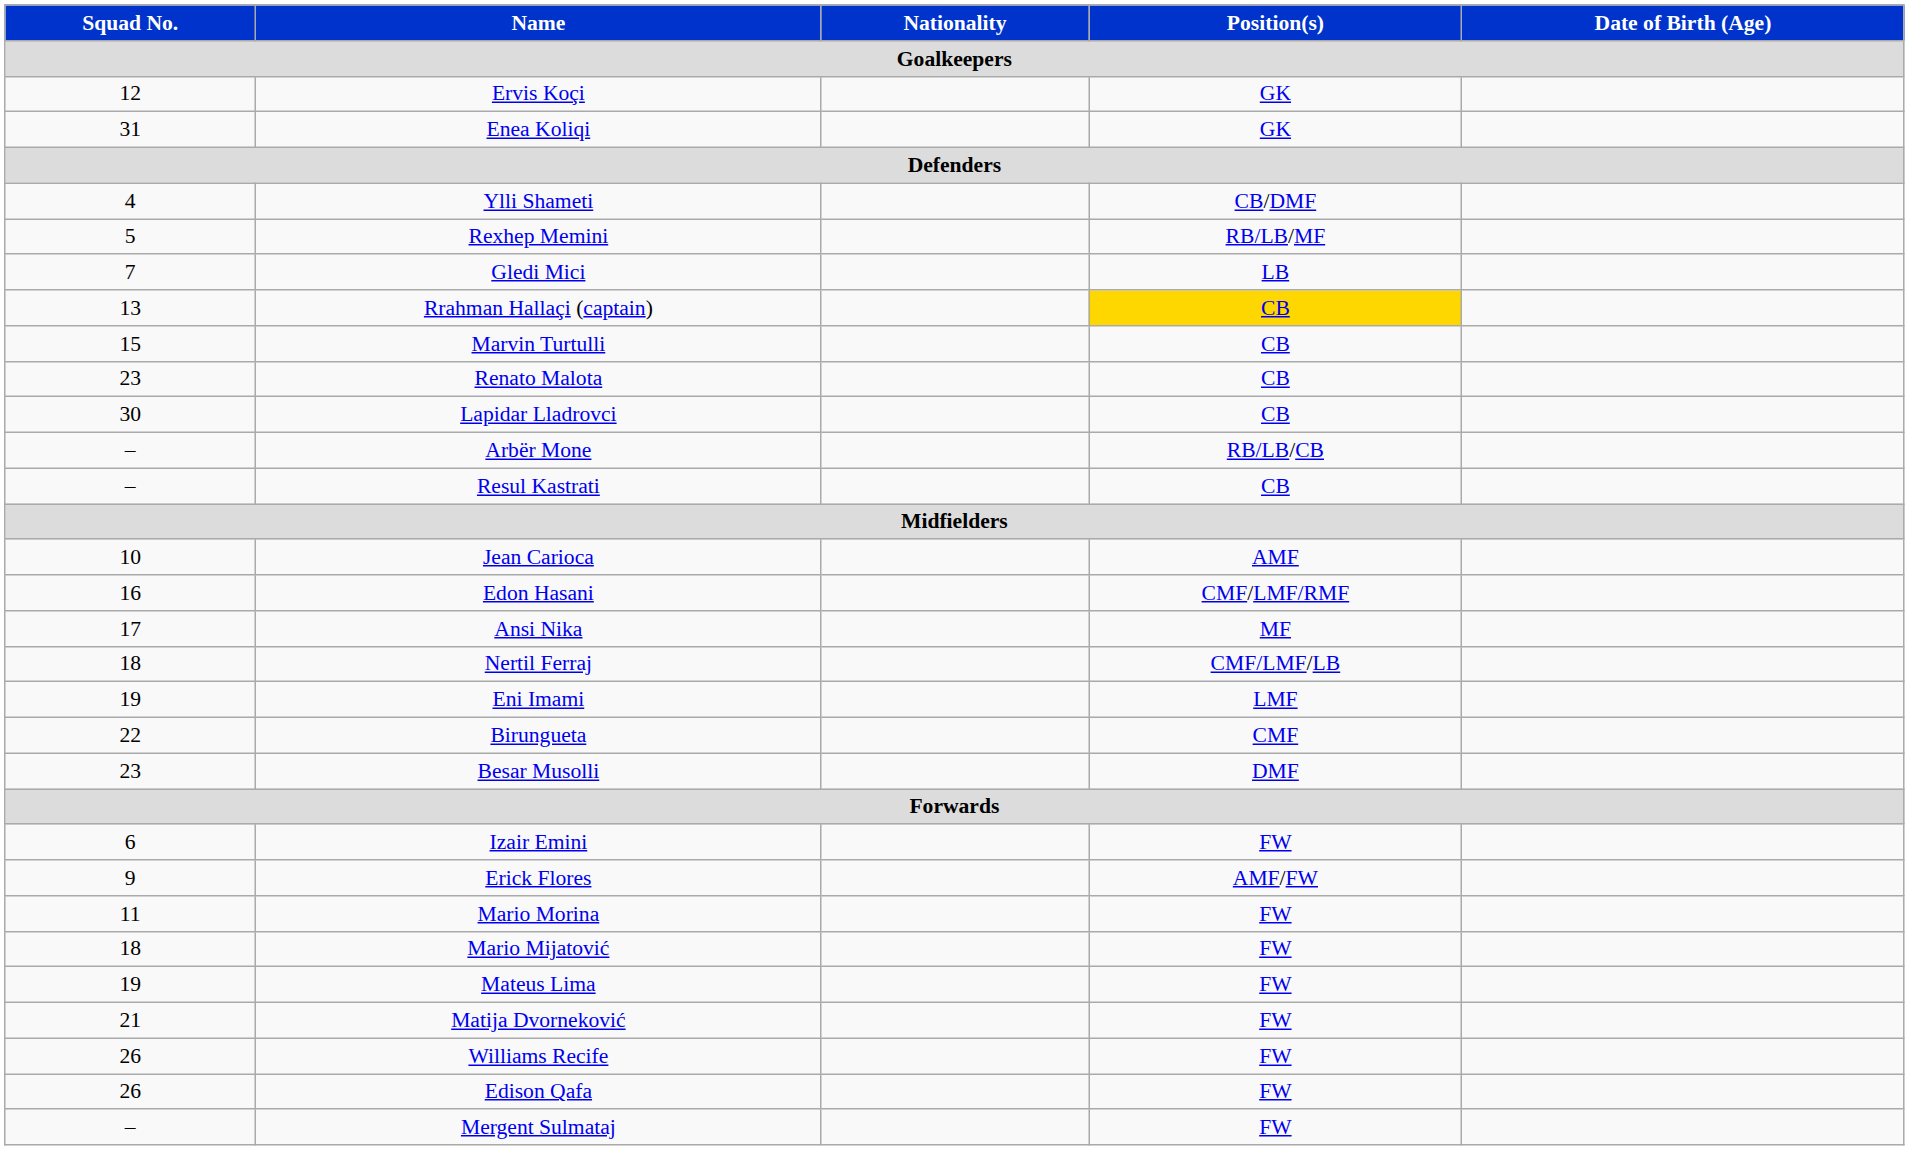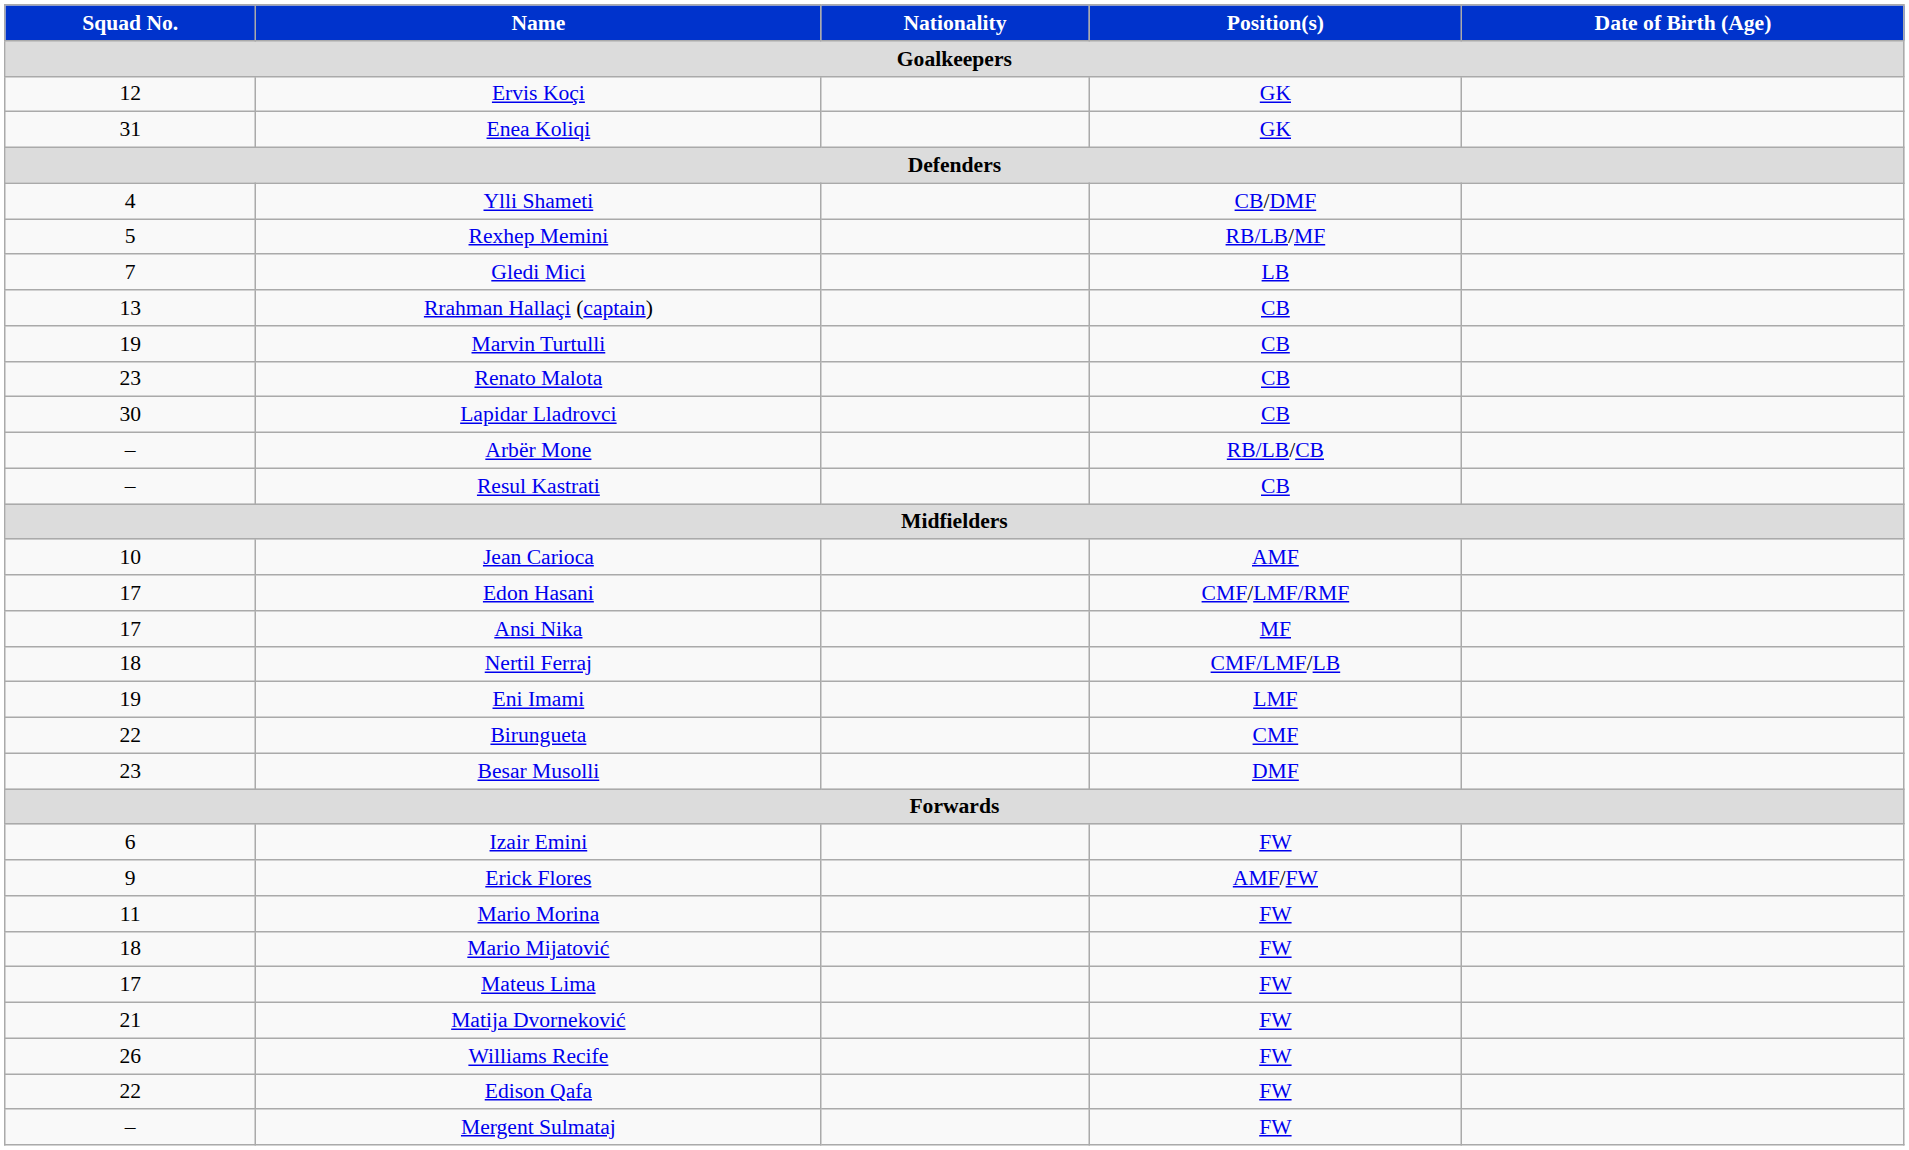Rrahman Hallaçi (captain) | Position(s) / Goalkeepers: gold background -> no background
Marvin Turtulli | Squad No. / Goalkeepers: 15 -> 19
Edon Hasani | Squad No. / Goalkeepers: 16 -> 17
Mateus Lima | Squad No. / Goalkeepers: 19 -> 17
Edison Qafa | Squad No. / Goalkeepers: 26 -> 22
